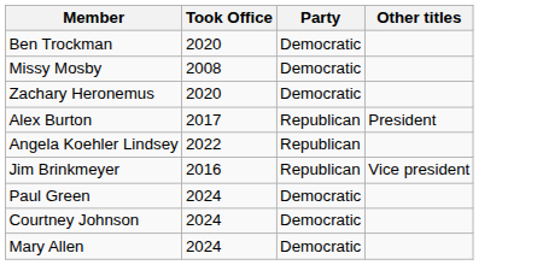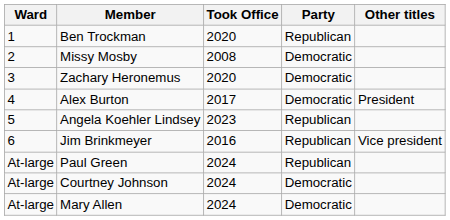+ column: Ward | 1 | 2 | 3 | 4 | 5 | 6 | At-large | At-large | At-large
Ben Trockman | Party: Democratic -> Republican
Alex Burton | Party: Republican -> Democratic
Angela Koehler Lindsey | Took Office: 2022 -> 2023
Paul Green | Party: Democratic -> Republican
